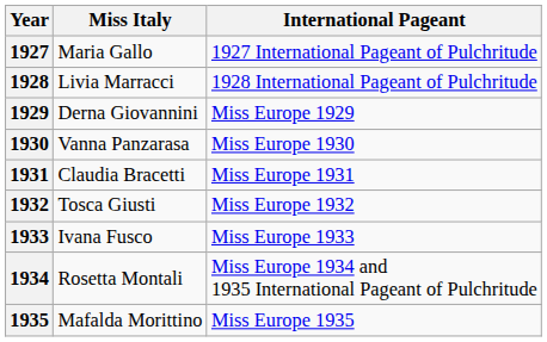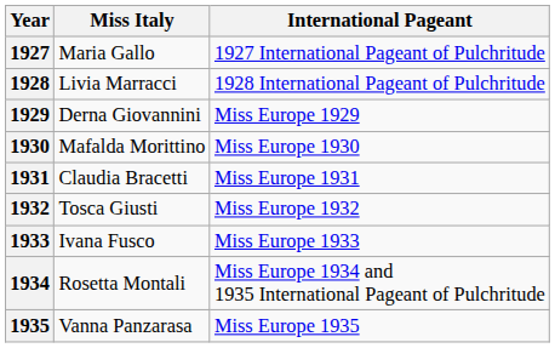1930 | Miss Italy: Vanna Panzarasa -> Mafalda Morittino
1935 | Miss Italy: Mafalda Morittino -> Vanna Panzarasa
